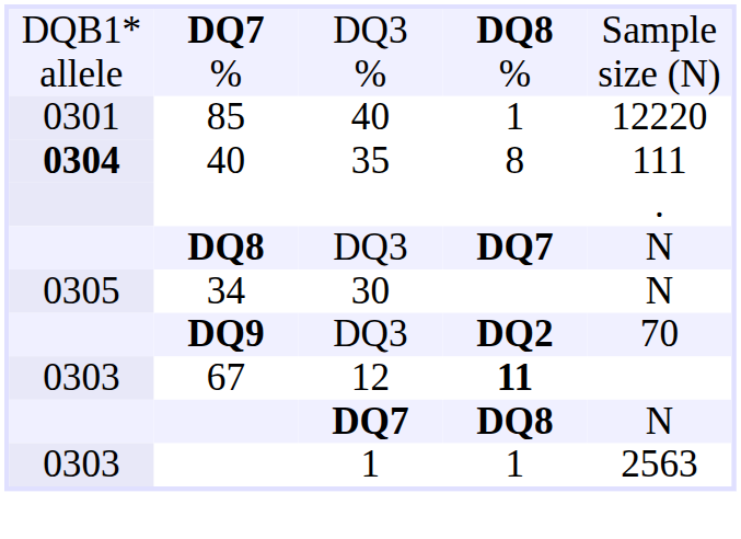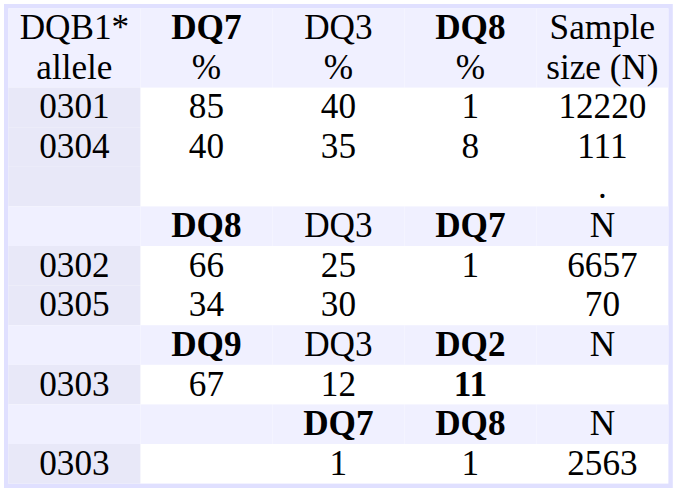35 | column 1: bold -> normal
+ row: 0302 | 66 | 25 | 1 | 6657
30 | column 5: N -> 70
DQ9 / DQ3 | column 5: 70 -> N
